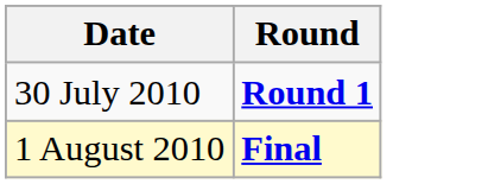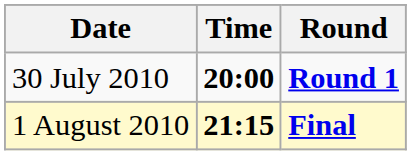+ column: Time | 20:00 | 21:15
